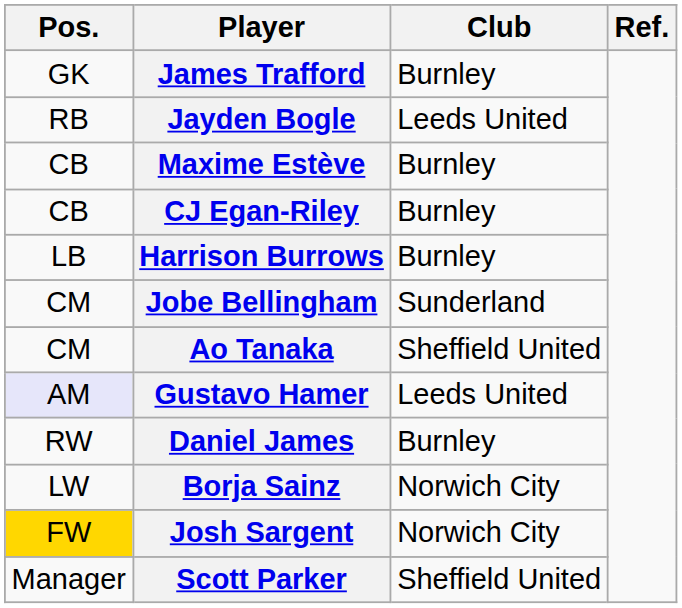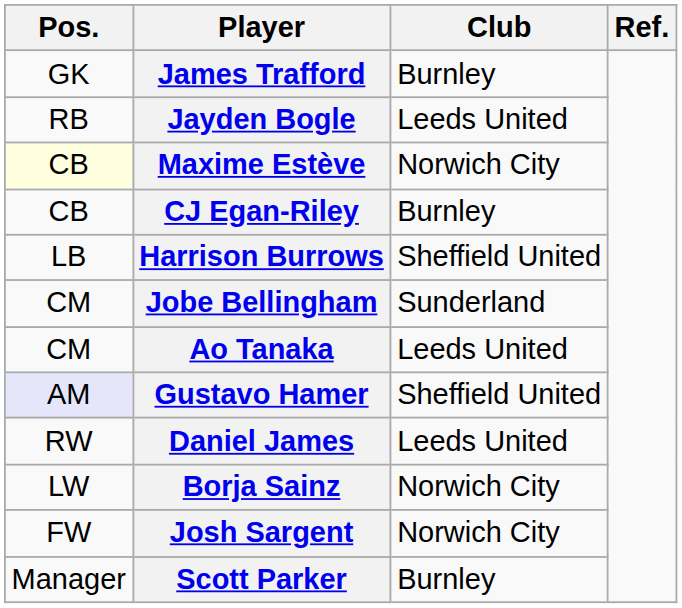Maxime Estève | Pos.: no background -> lightyellow background
Maxime Estève | Club: Burnley -> Norwich City
Harrison Burrows | Club: Burnley -> Sheffield United
Ao Tanaka | Club: Sheffield United -> Leeds United
Gustavo Hamer | Club: Leeds United -> Sheffield United
Daniel James | Club: Burnley -> Leeds United
Josh Sargent | Pos.: gold background -> no background
Scott Parker | Club: Sheffield United -> Burnley
